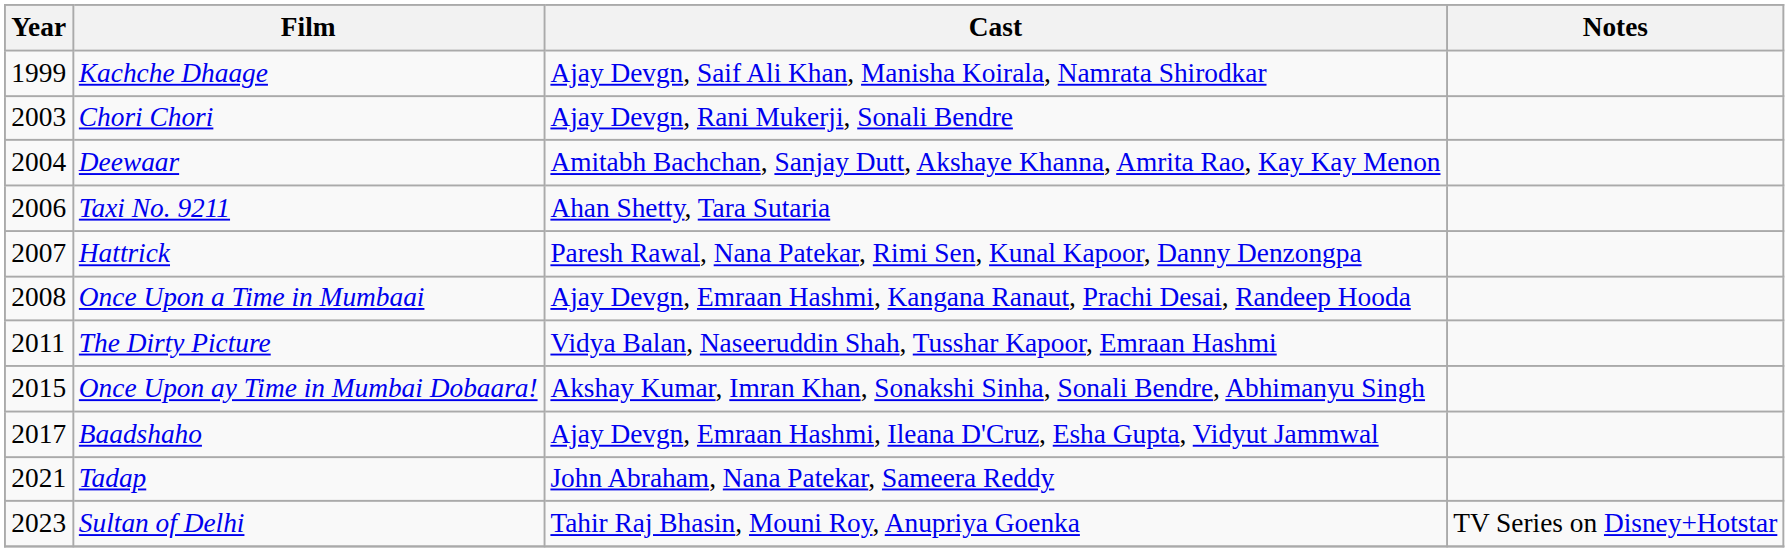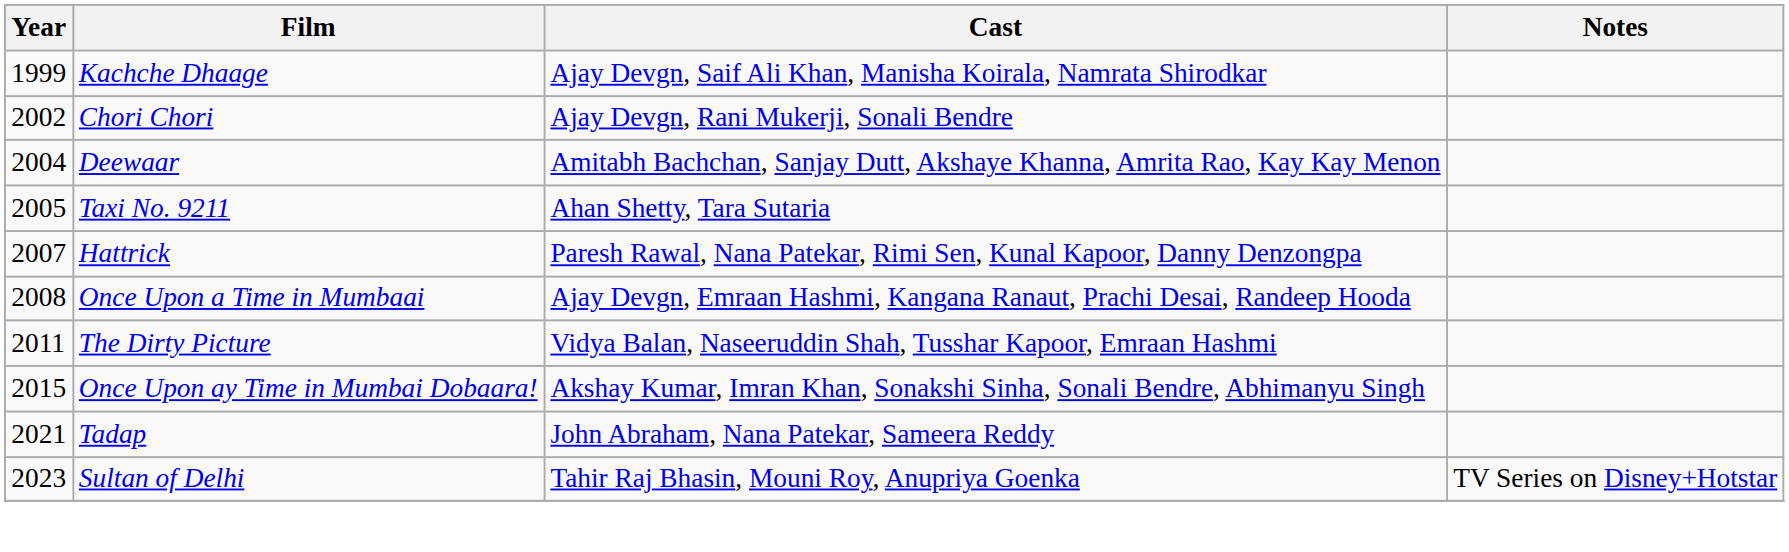Chori Chori | Year: 2003 -> 2002
Taxi No. 9211 | Year: 2006 -> 2005
- row: 2017 | Baadshaho | Ajay Devgn, Emraan Hashmi, Ileana D'Cruz, Esha Gupta, Vidyut Jammwal
